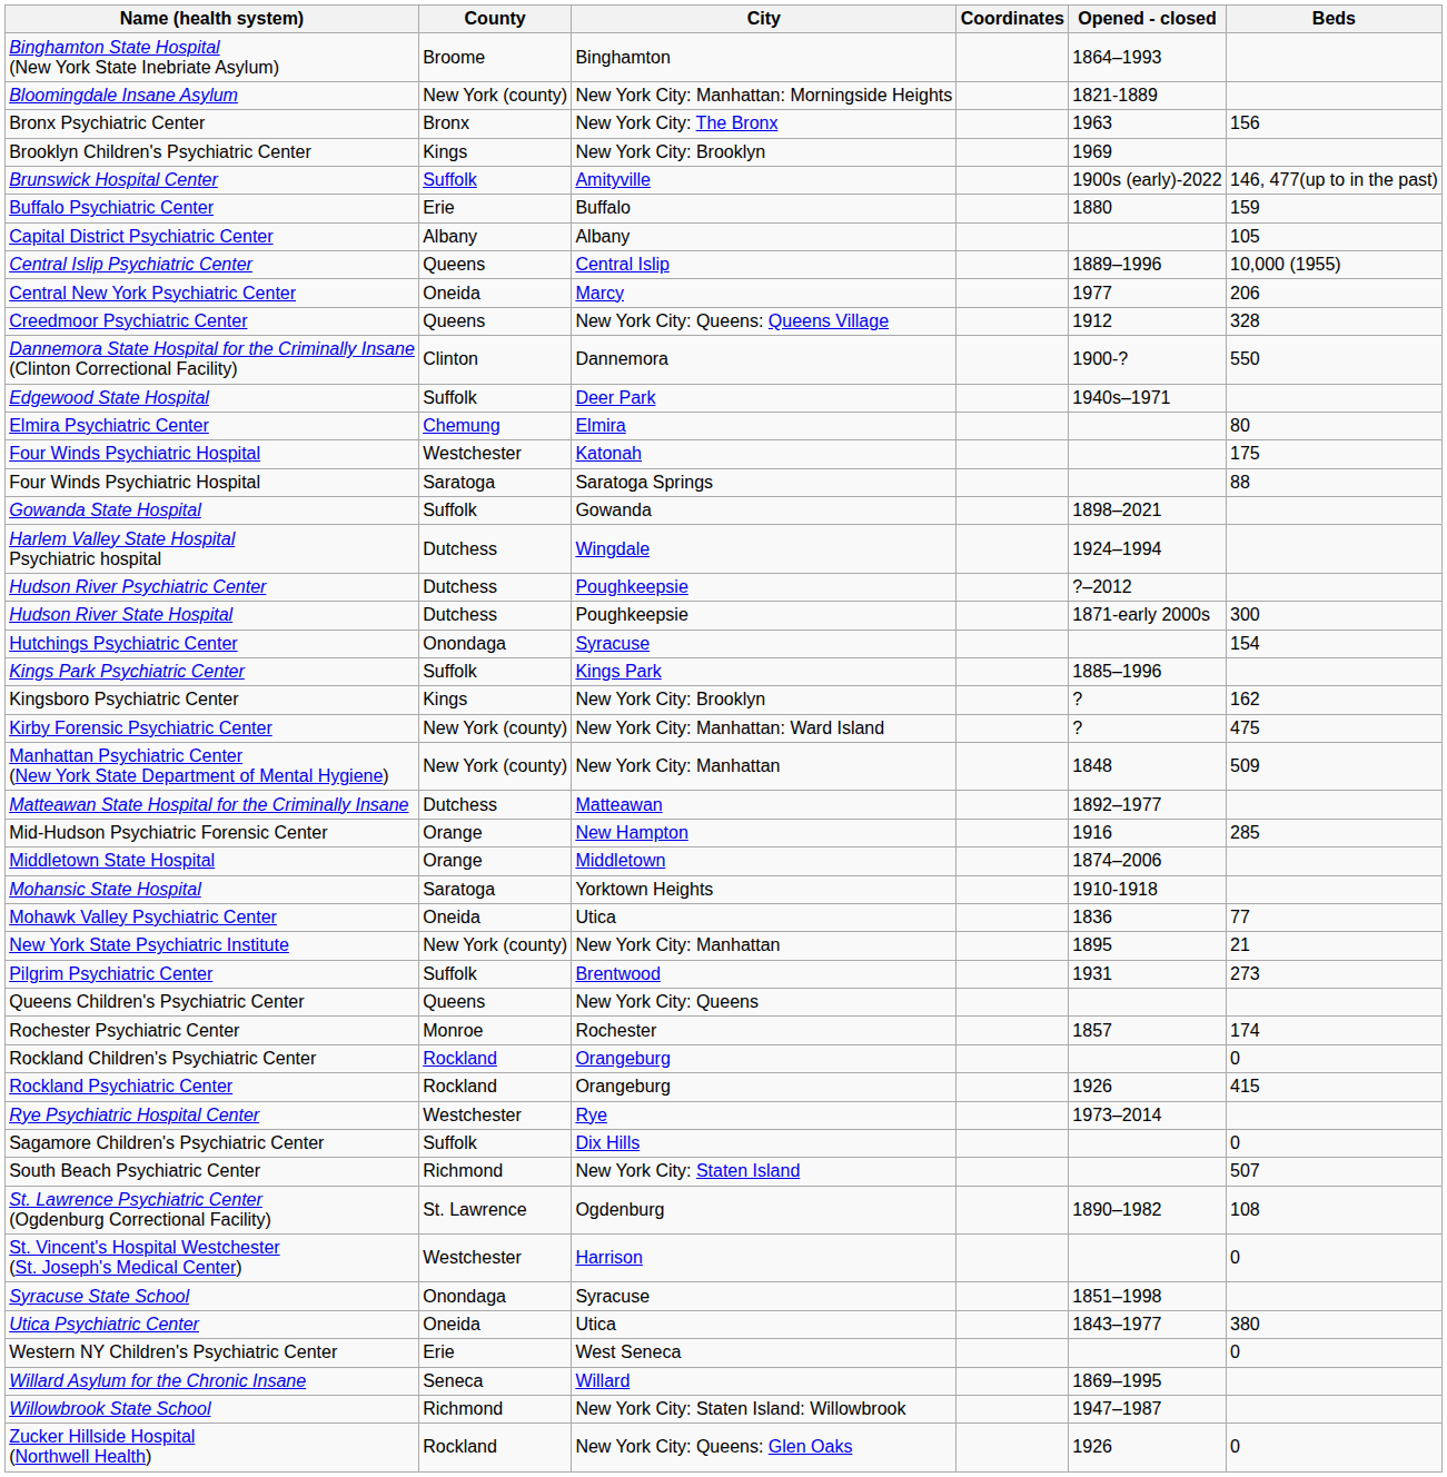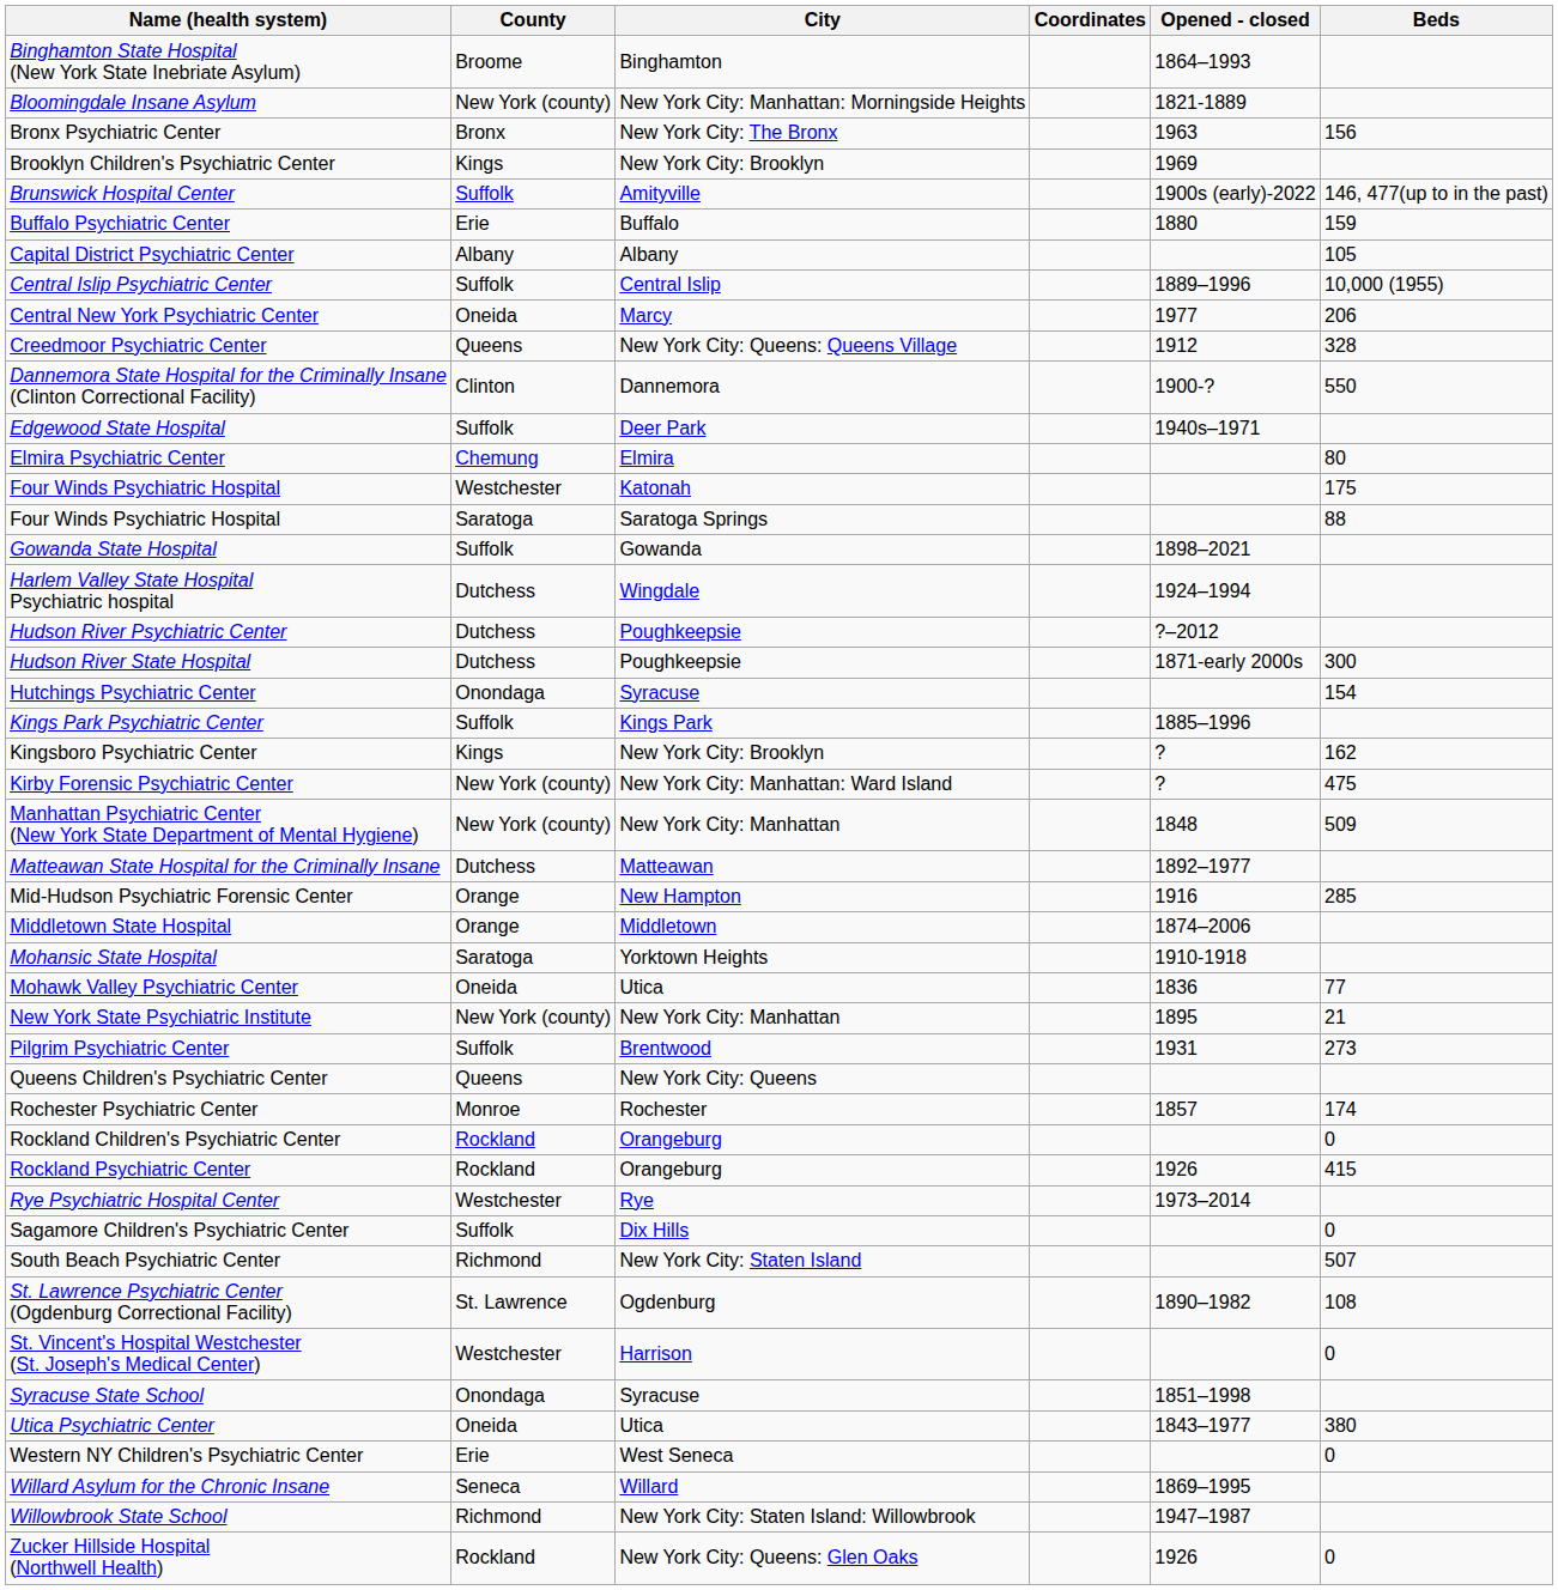Central Islip Psychiatric Center | County: Queens -> Suffolk
